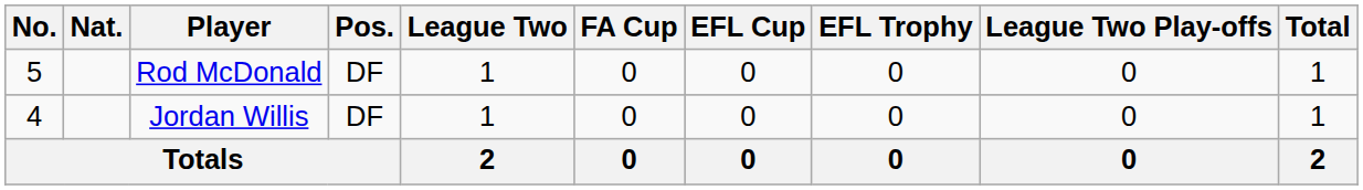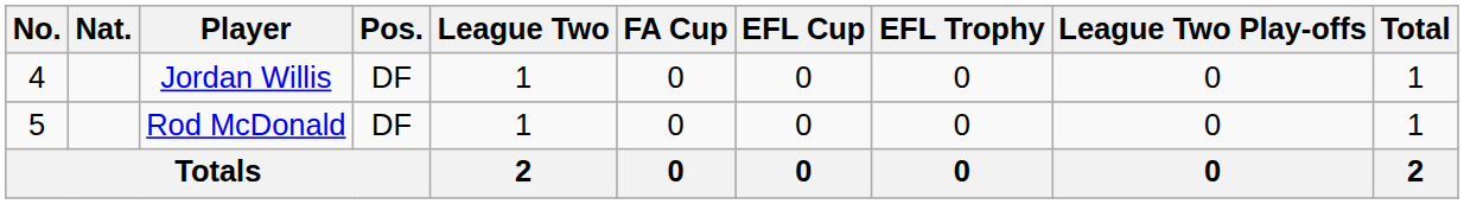rows swapped: Jordan Willis <-> Rod McDonald
